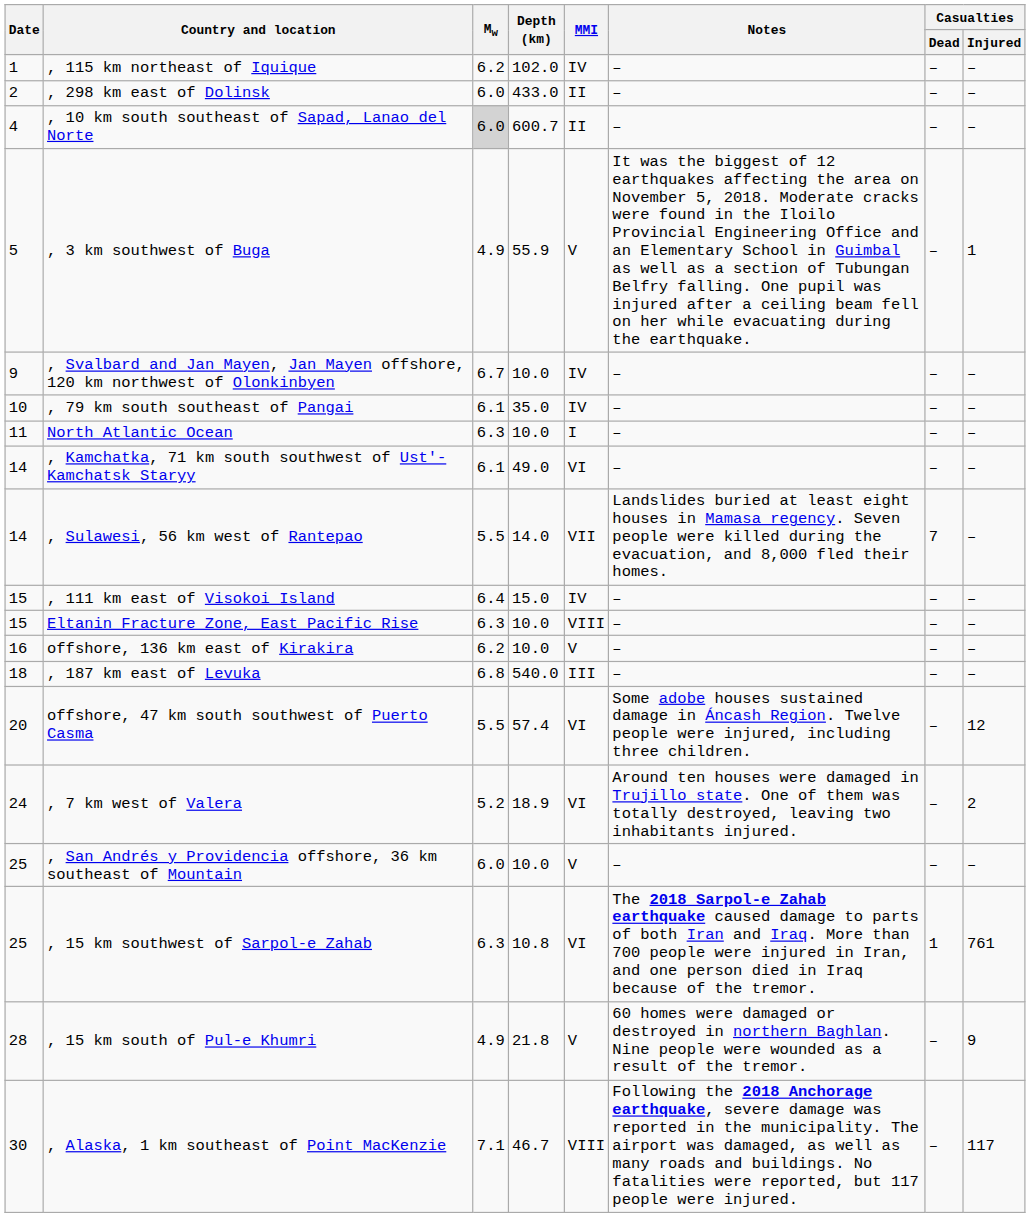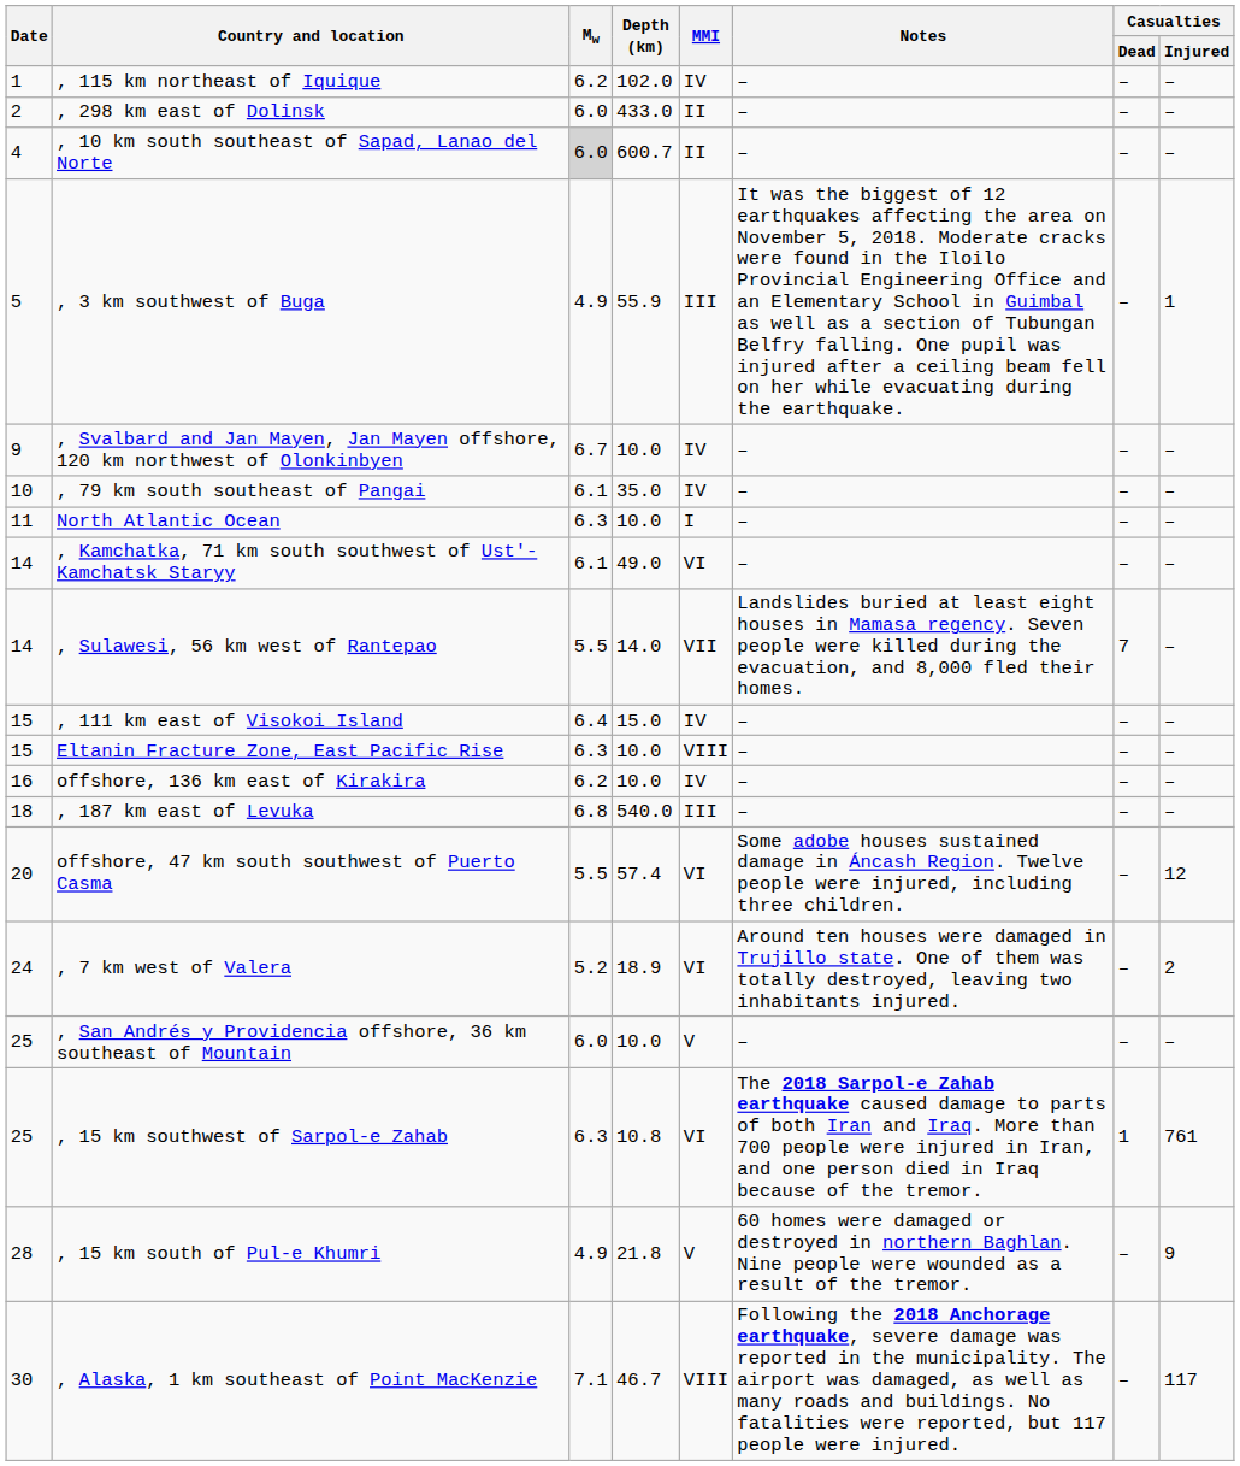, 3 km southwest of Buga | MMI: V -> III
offshore, 136 km east of Kirakira | MMI: V -> IV
